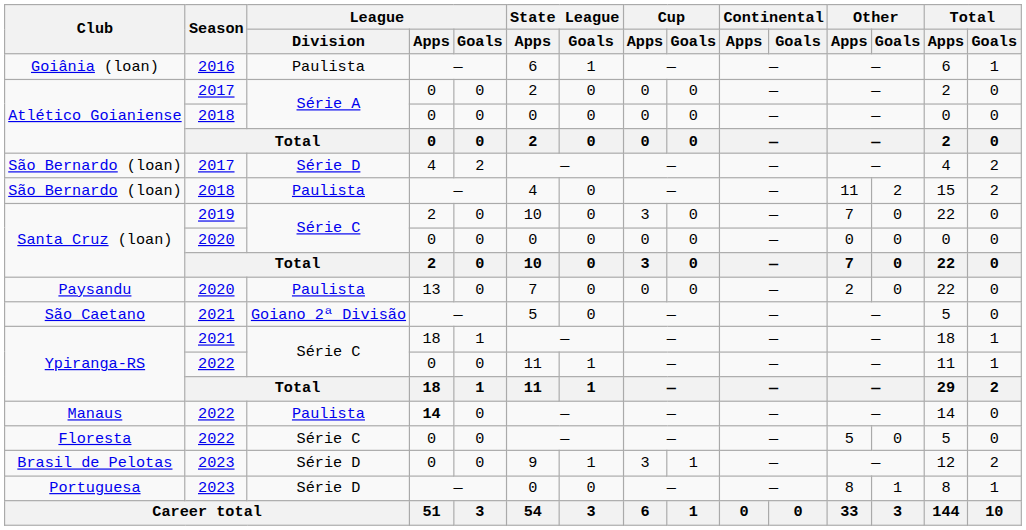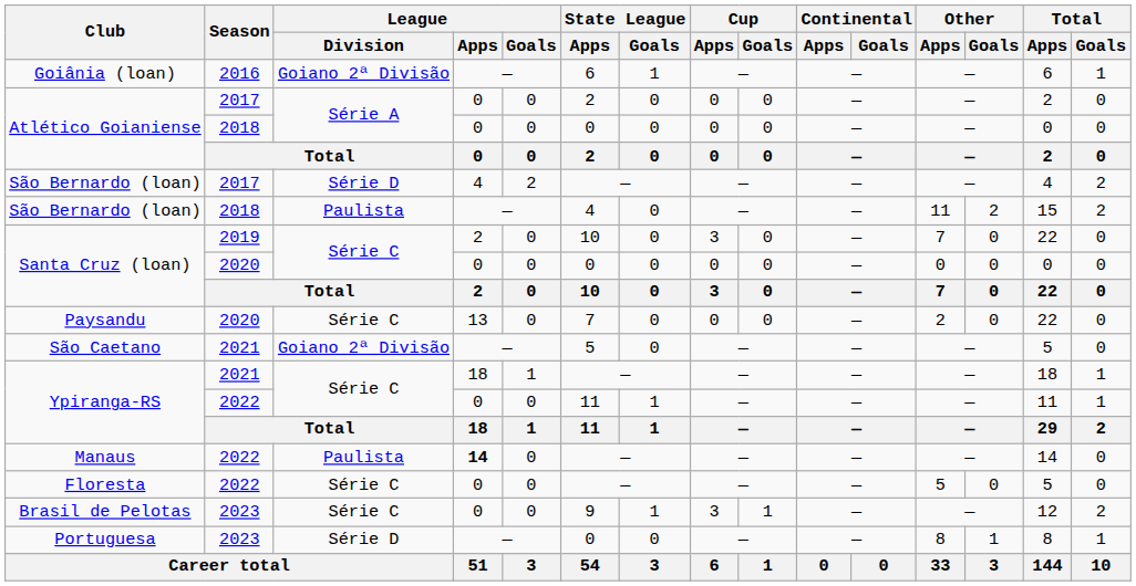Goiânia (loan) | League / Division: Paulista -> Goiano 2ª Divisão
Paysandu | League / Division: Paulista -> Série C
Brasil de Pelotas | League / Division: Série D -> Série C
